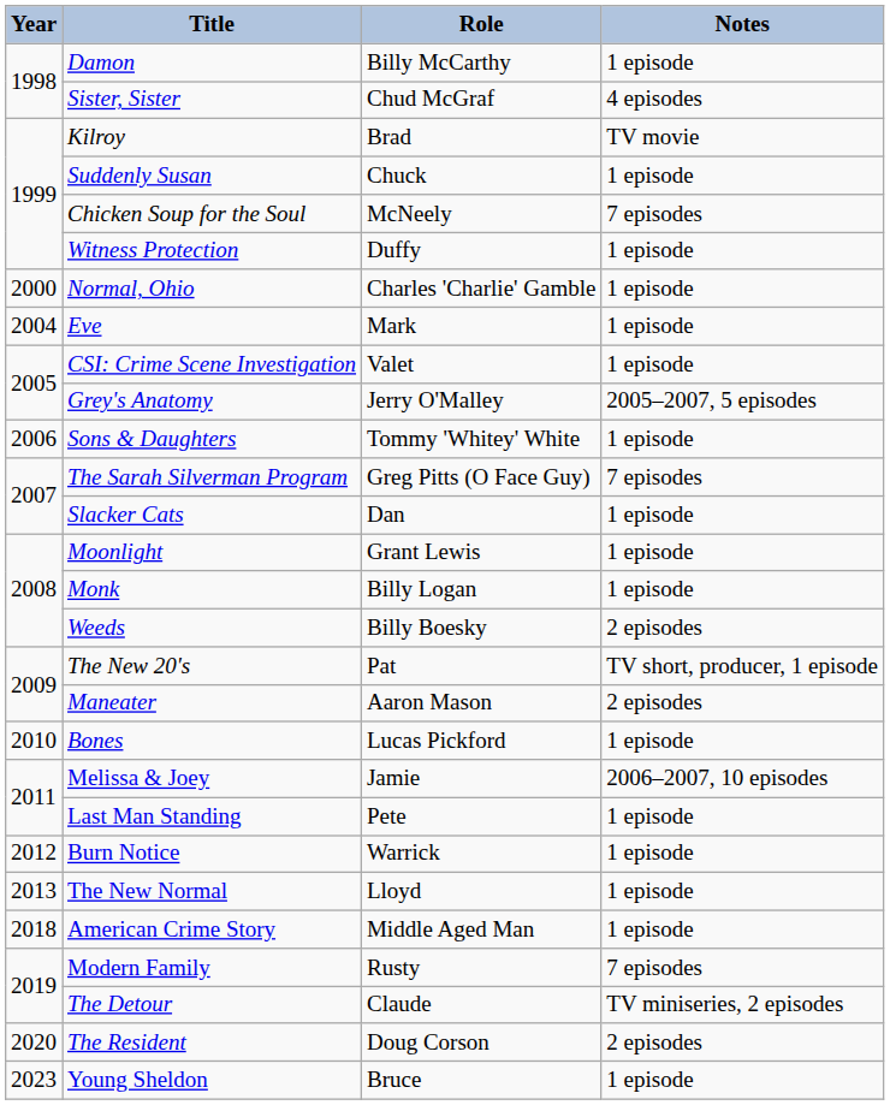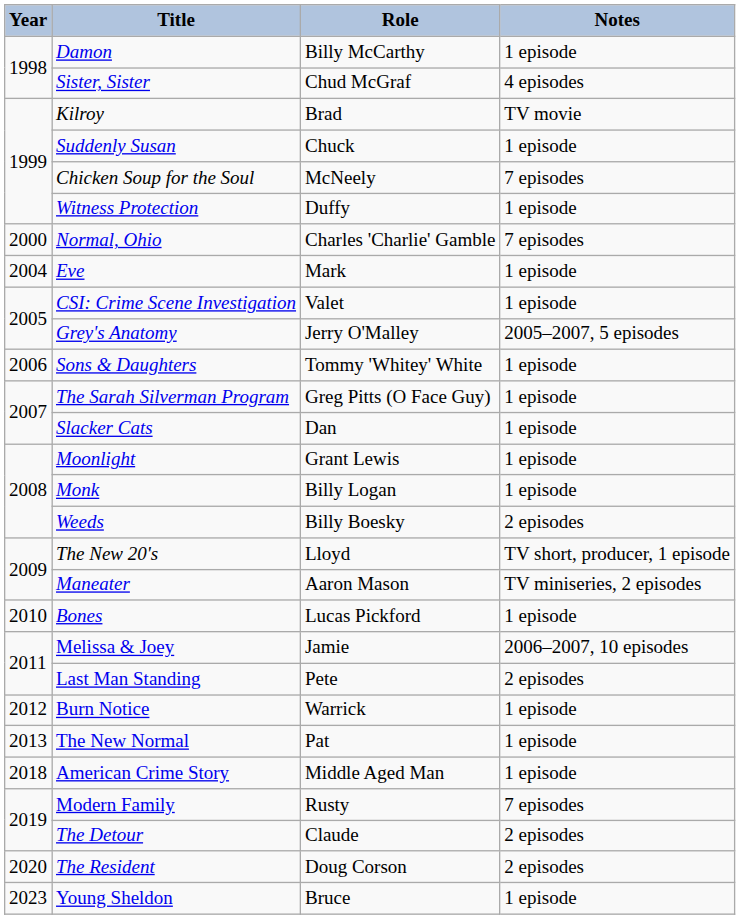Normal, Ohio | Notes: 1 episode -> 7 episodes
The Sarah Silverman Program | Notes: 7 episodes -> 1 episode
The New 20's | Role: Pat -> Lloyd
Maneater | Notes: 2 episodes -> TV miniseries, 2 episodes
Last Man Standing | Notes: 1 episode -> 2 episodes
The New Normal | Role: Lloyd -> Pat
The Detour | Notes: TV miniseries, 2 episodes -> 2 episodes
